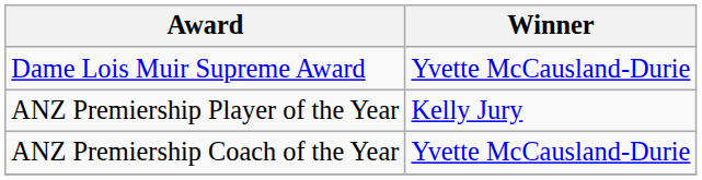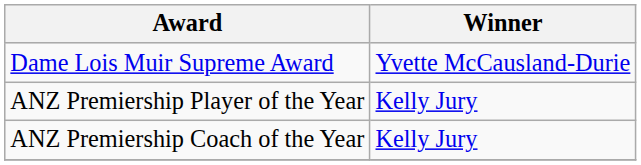ANZ Premiership Coach of the Year | Winner: Yvette McCausland-Durie -> Kelly Jury
